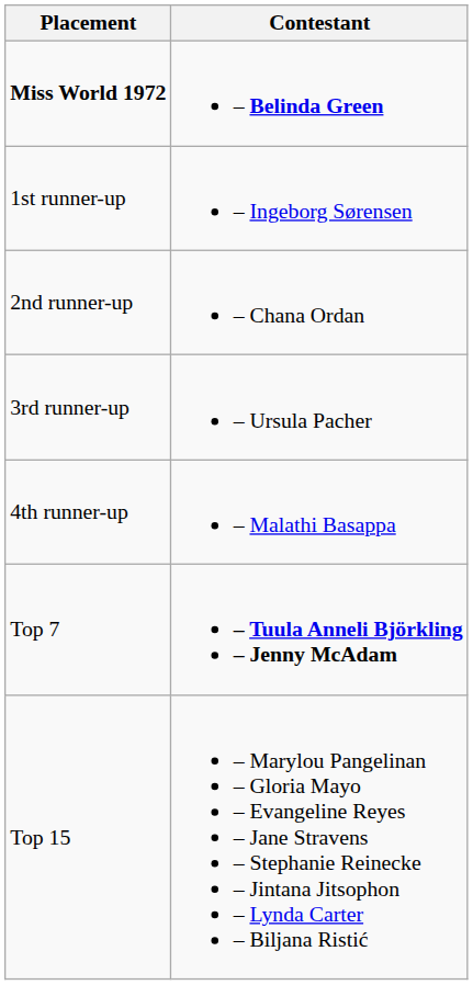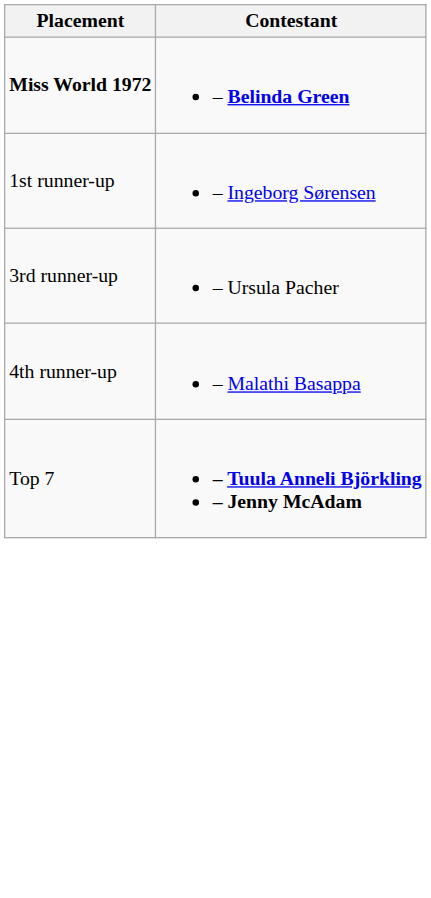- row: 2nd runner-up | – Chana Ordan
- row: Top 15 | – Marylou Pangelinan – Gloria Mayo – Evangeline Reyes – Jane Stravens – Stephanie Reinecke – Jintana Jitsophon – Lynda Carter – Biljana Ristić
